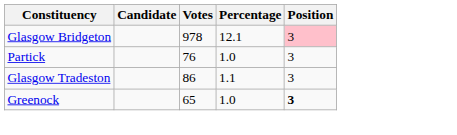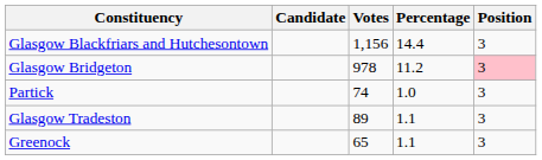+ row: Glasgow Blackfriars and Hutchesontown | 1,156 | 14.4 | 3
Glasgow Bridgeton | Percentage: 12.1 -> 11.2
Partick | Votes: 76 -> 74
Glasgow Tradeston | Votes: 86 -> 89
Greenock | Percentage: 1.0 -> 1.1
Greenock | Position: bold -> normal
